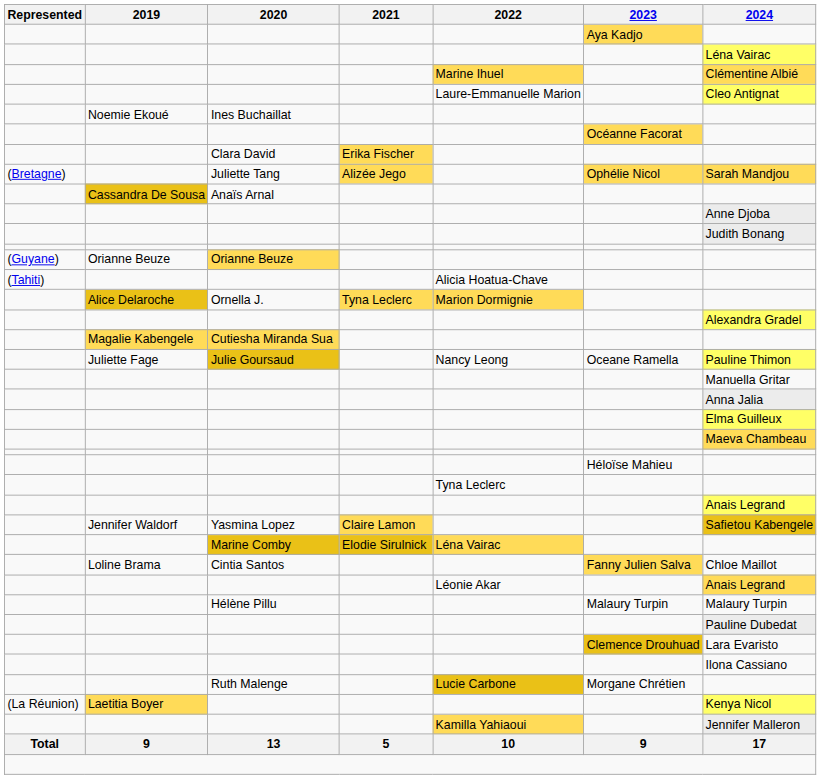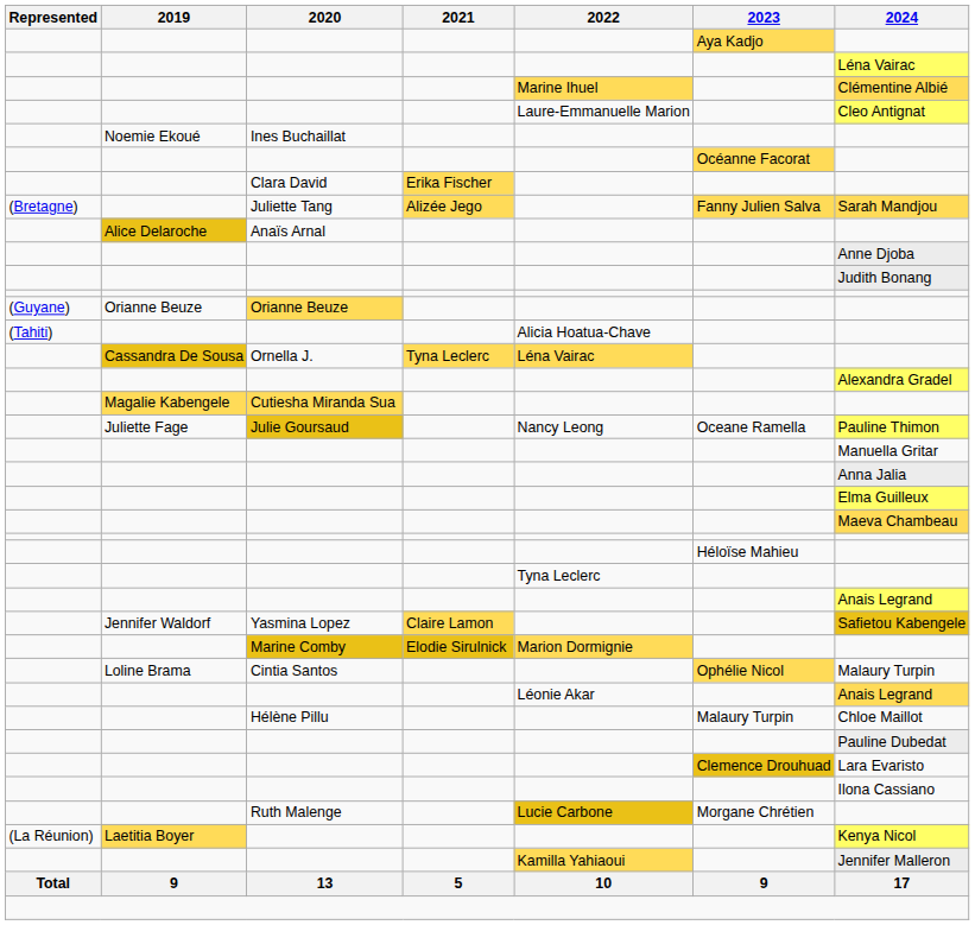Juliette Tang | 2023: Ophélie Nicol -> Fanny Julien Salva
Anaïs Arnal | 2019: Cassandra De Sousa -> Alice Delaroche
Ornella J. | 2019: Alice Delaroche -> Cassandra De Sousa
Ornella J. | 2022: Marion Dormignie -> Léna Vairac
Marine Comby | 2022: Léna Vairac -> Marion Dormignie
Cintia Santos | 2023: Fanny Julien Salva -> Ophélie Nicol
Cintia Santos | 2024: Chloe Maillot -> Malaury Turpin
Hélène Pillu | 2024: Malaury Turpin -> Chloe Maillot
